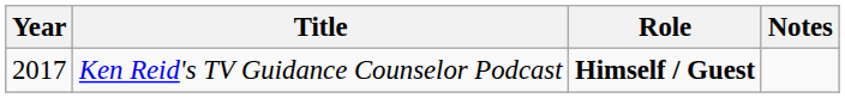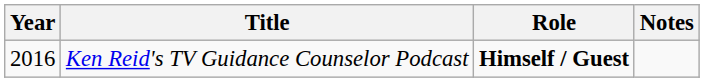Ken Reid's TV Guidance Counselor Podcast | Year: 2017 -> 2016
